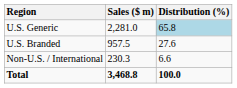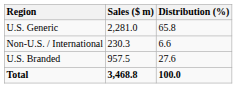U.S. Generic | Distribution (%): lightblue background -> no background
rows swapped: U.S. Branded <-> Non-U.S. / International
